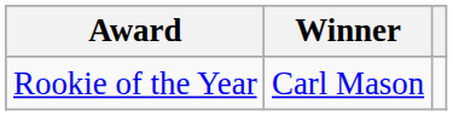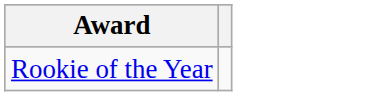- column: Winner | Carl Mason
